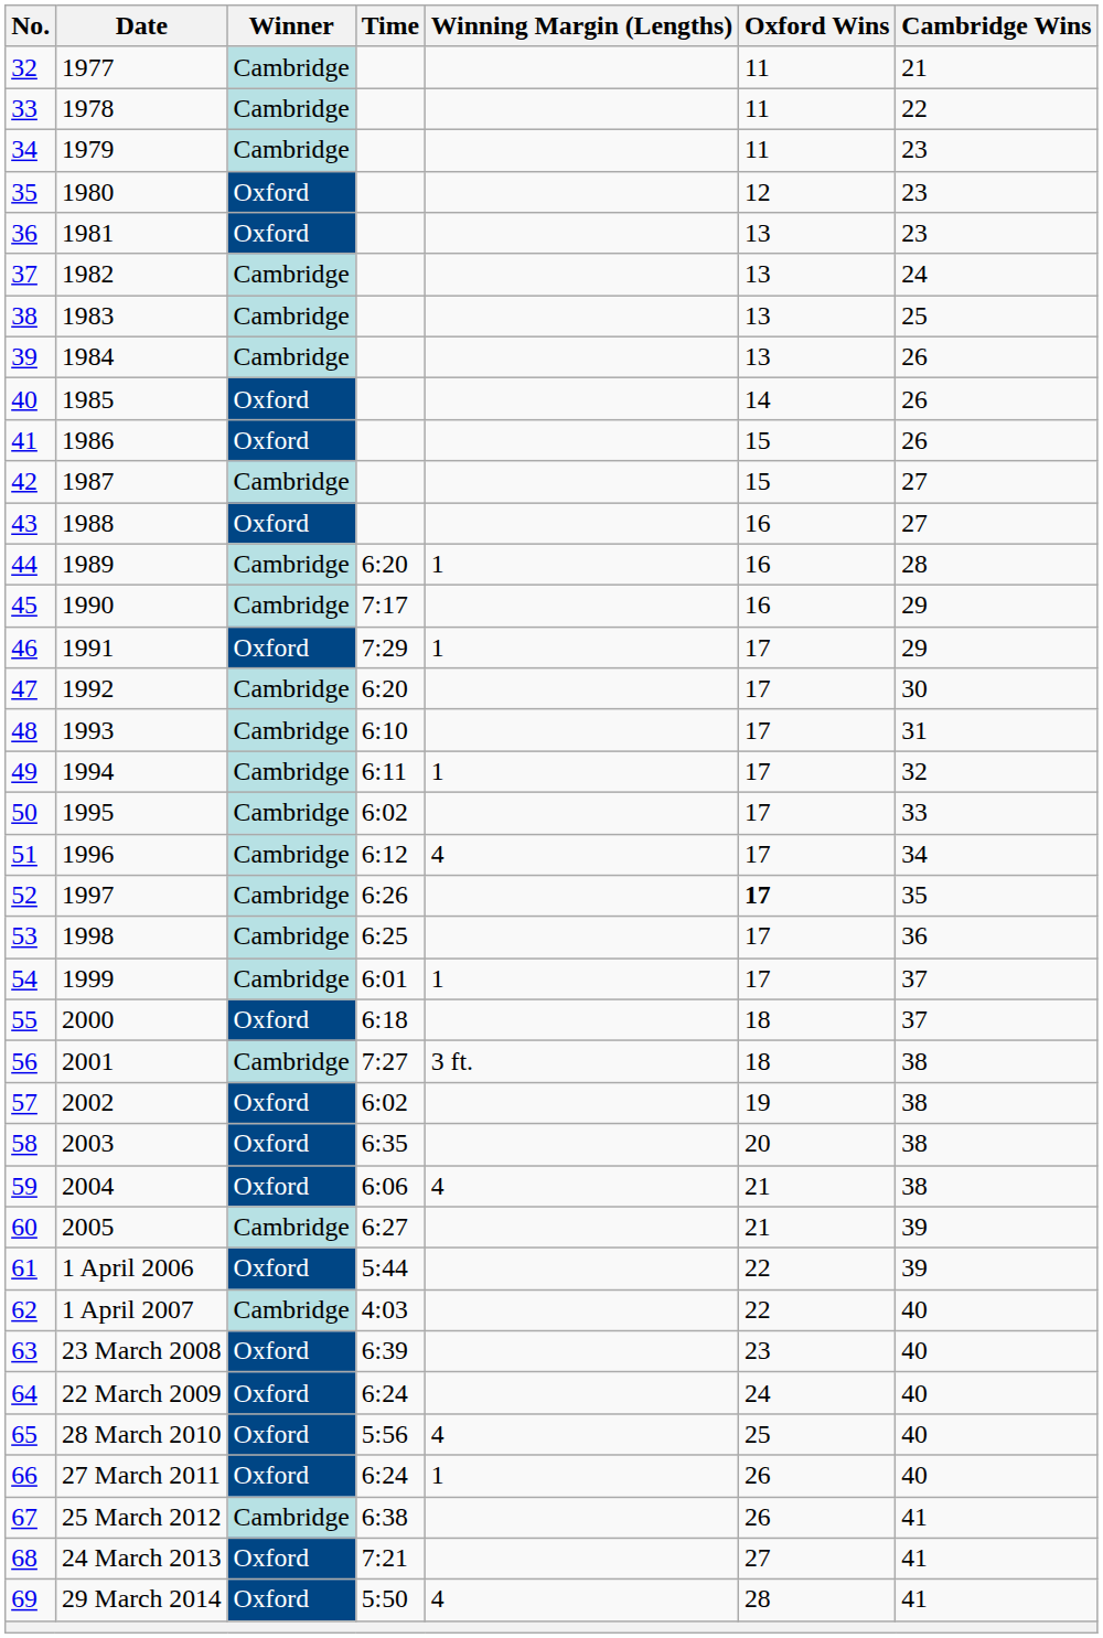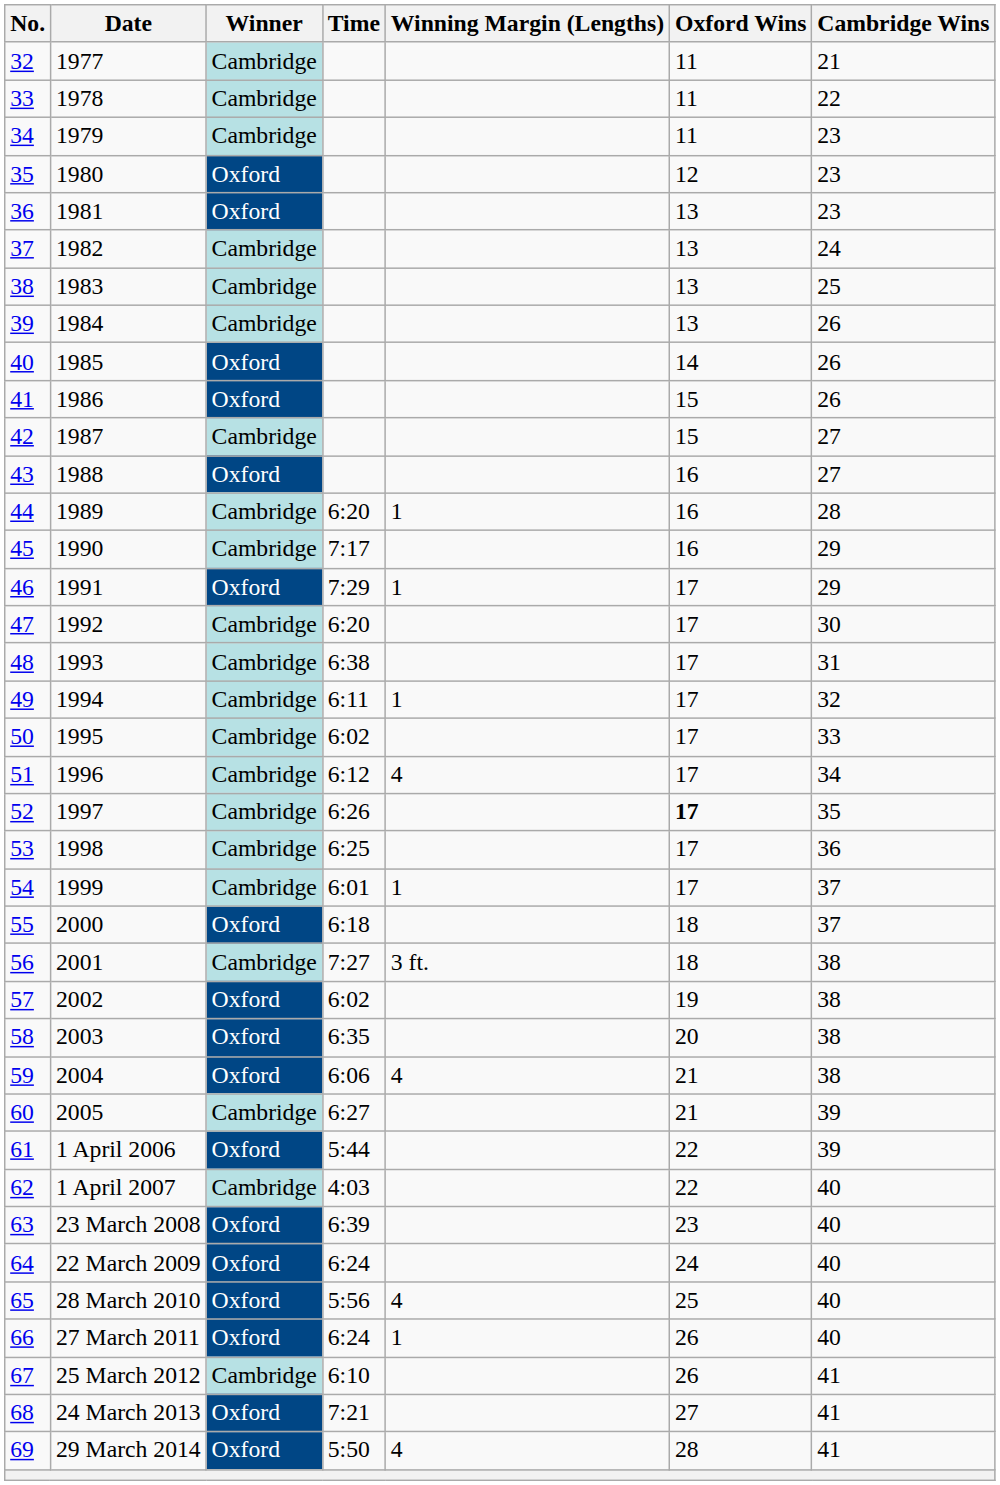48 | Time: 6:10 -> 6:38
67 | Time: 6:38 -> 6:10
